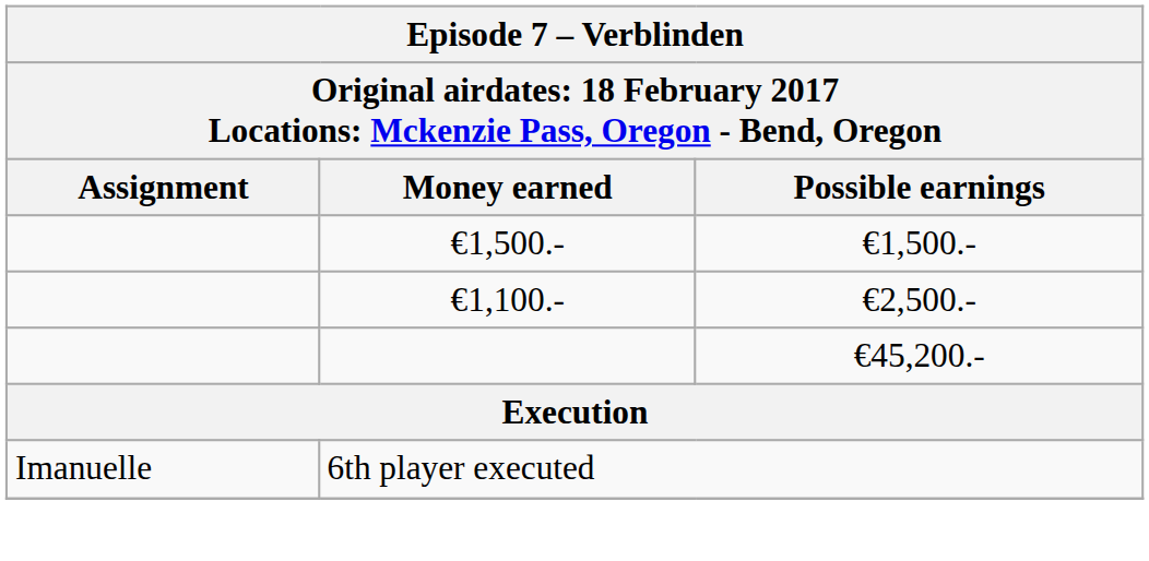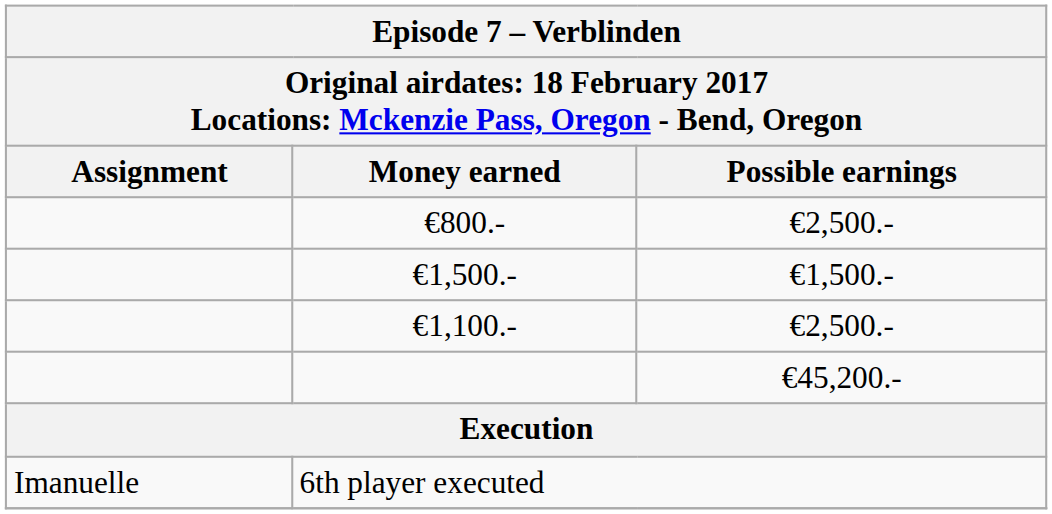+ row: €800.- | €2,500.-
